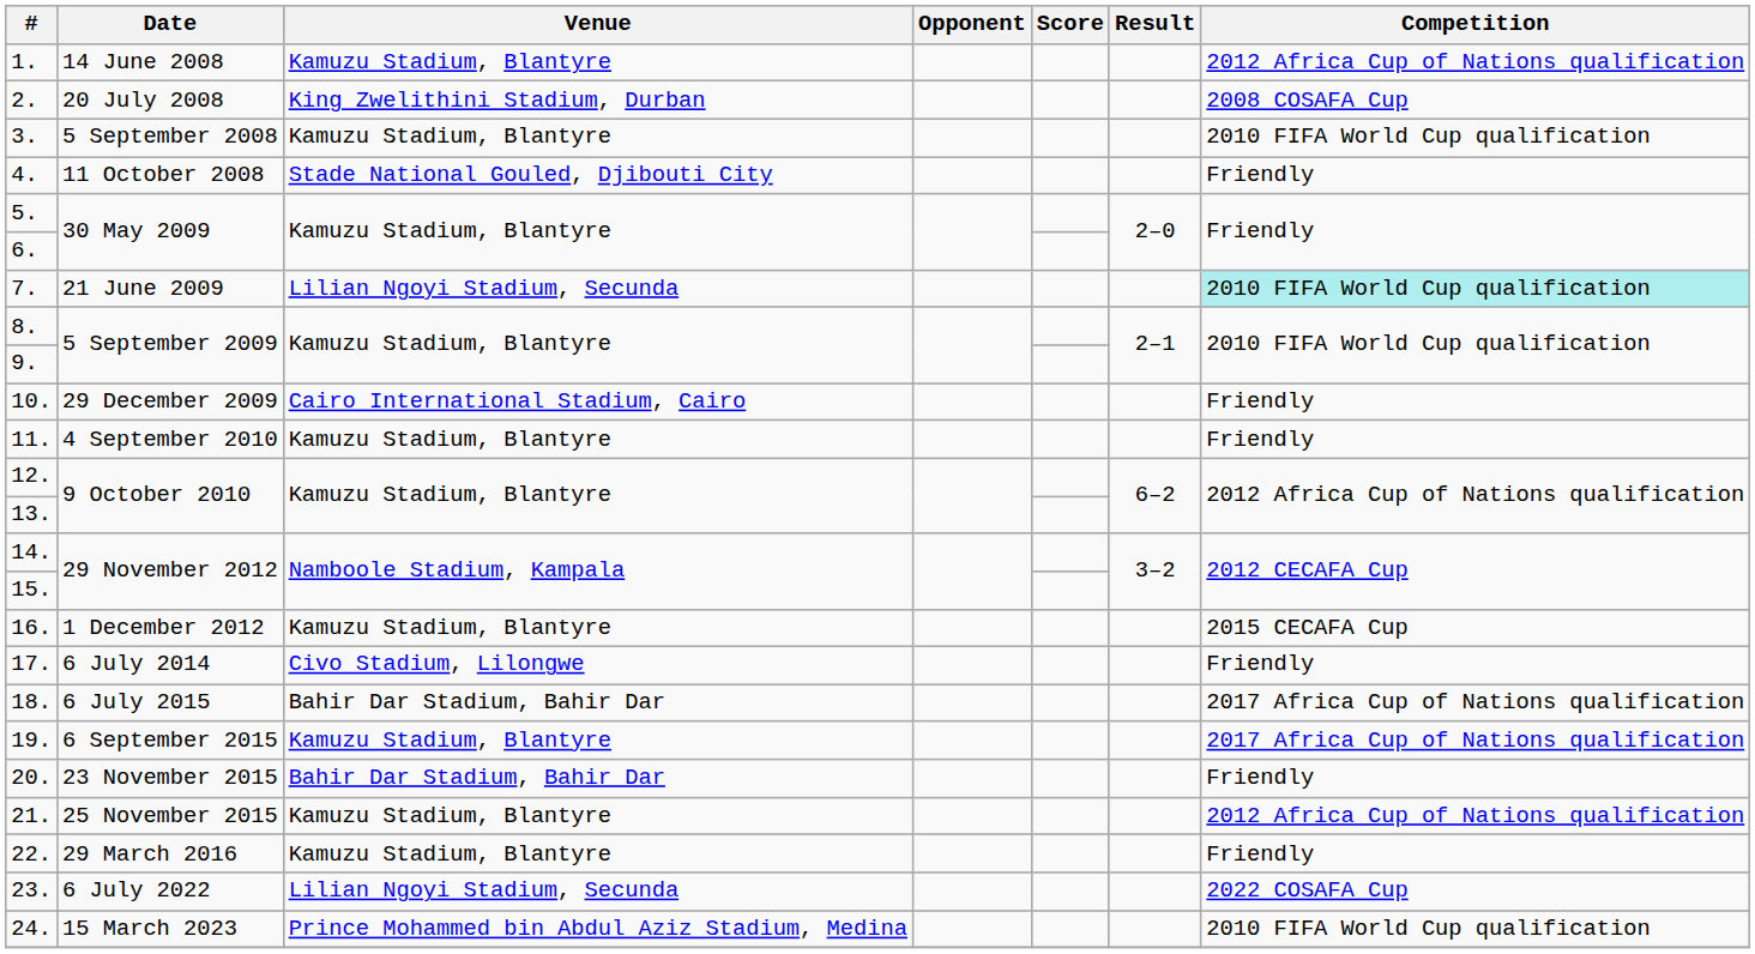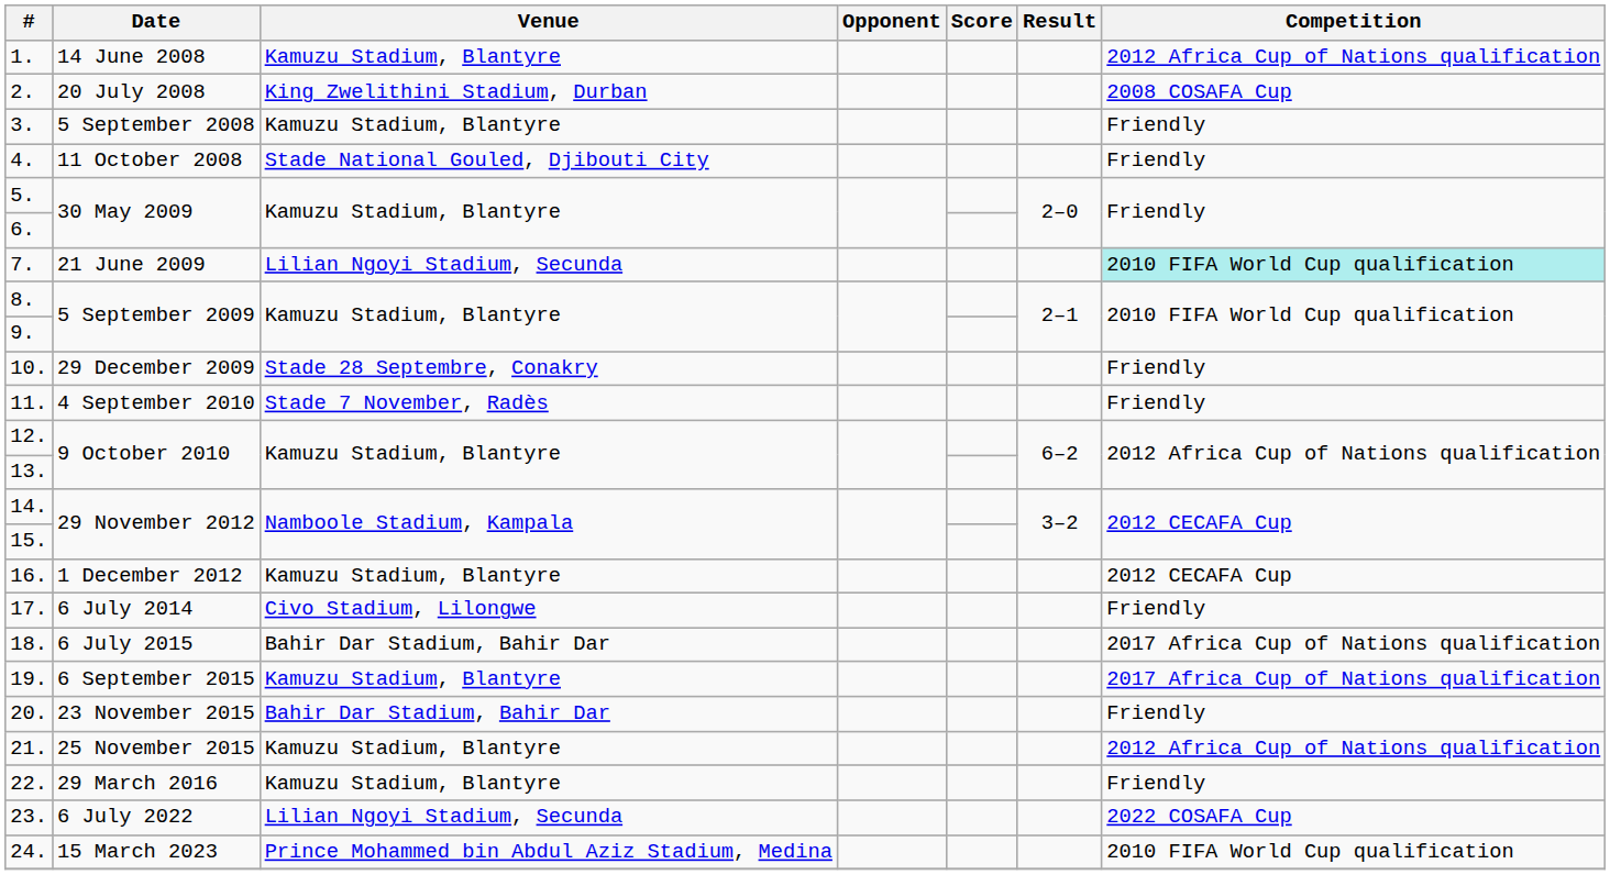3. | Competition: 2010 FIFA World Cup qualification -> Friendly
10. | Venue: Cairo International Stadium, Cairo -> Stade 28 Septembre, Conakry
11. | Venue: Kamuzu Stadium, Blantyre -> Stade 7 November, Radès
16. | Competition: 2015 CECAFA Cup -> 2012 CECAFA Cup
